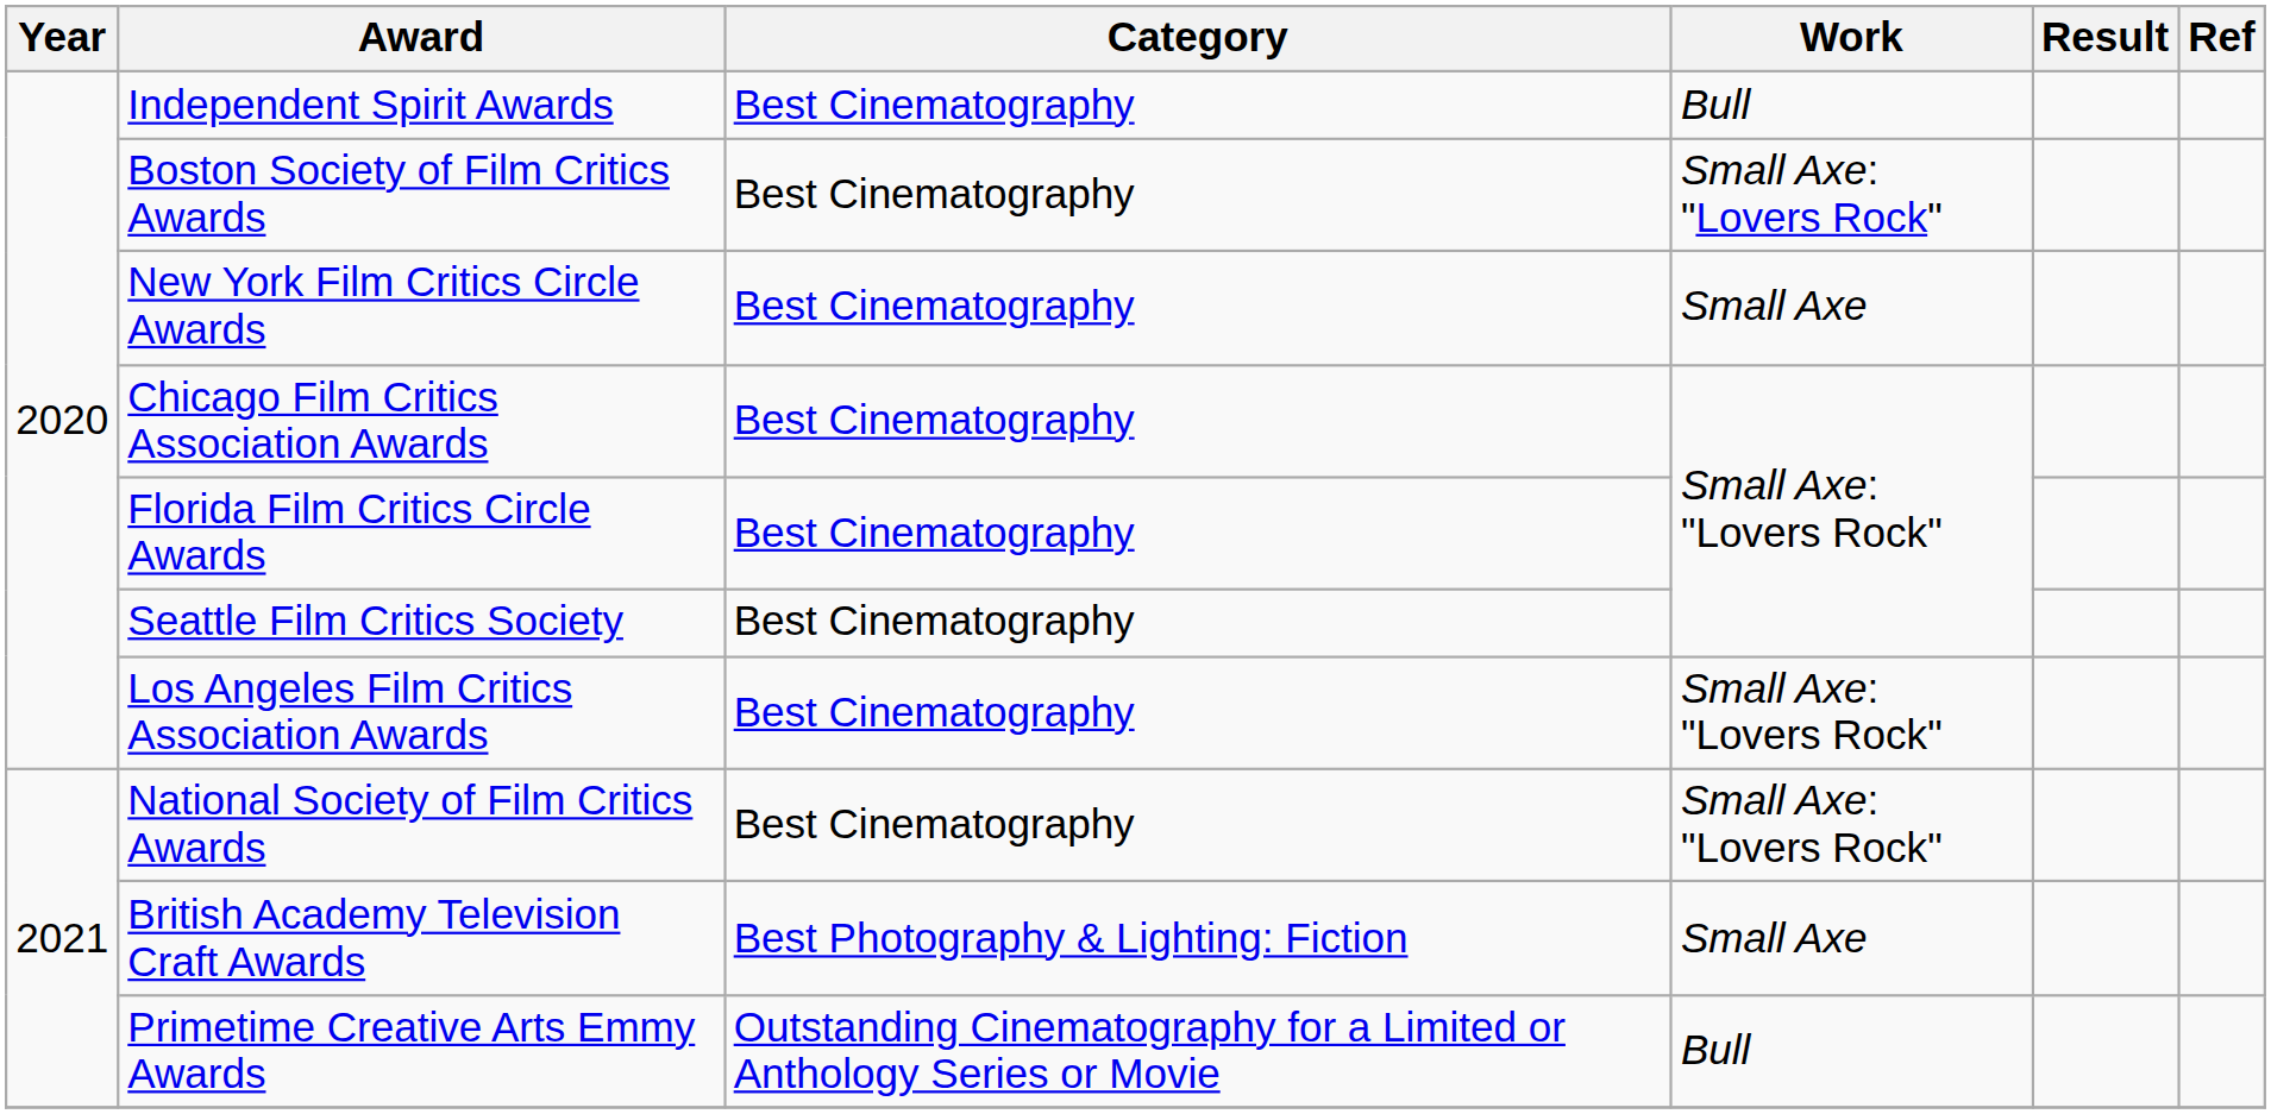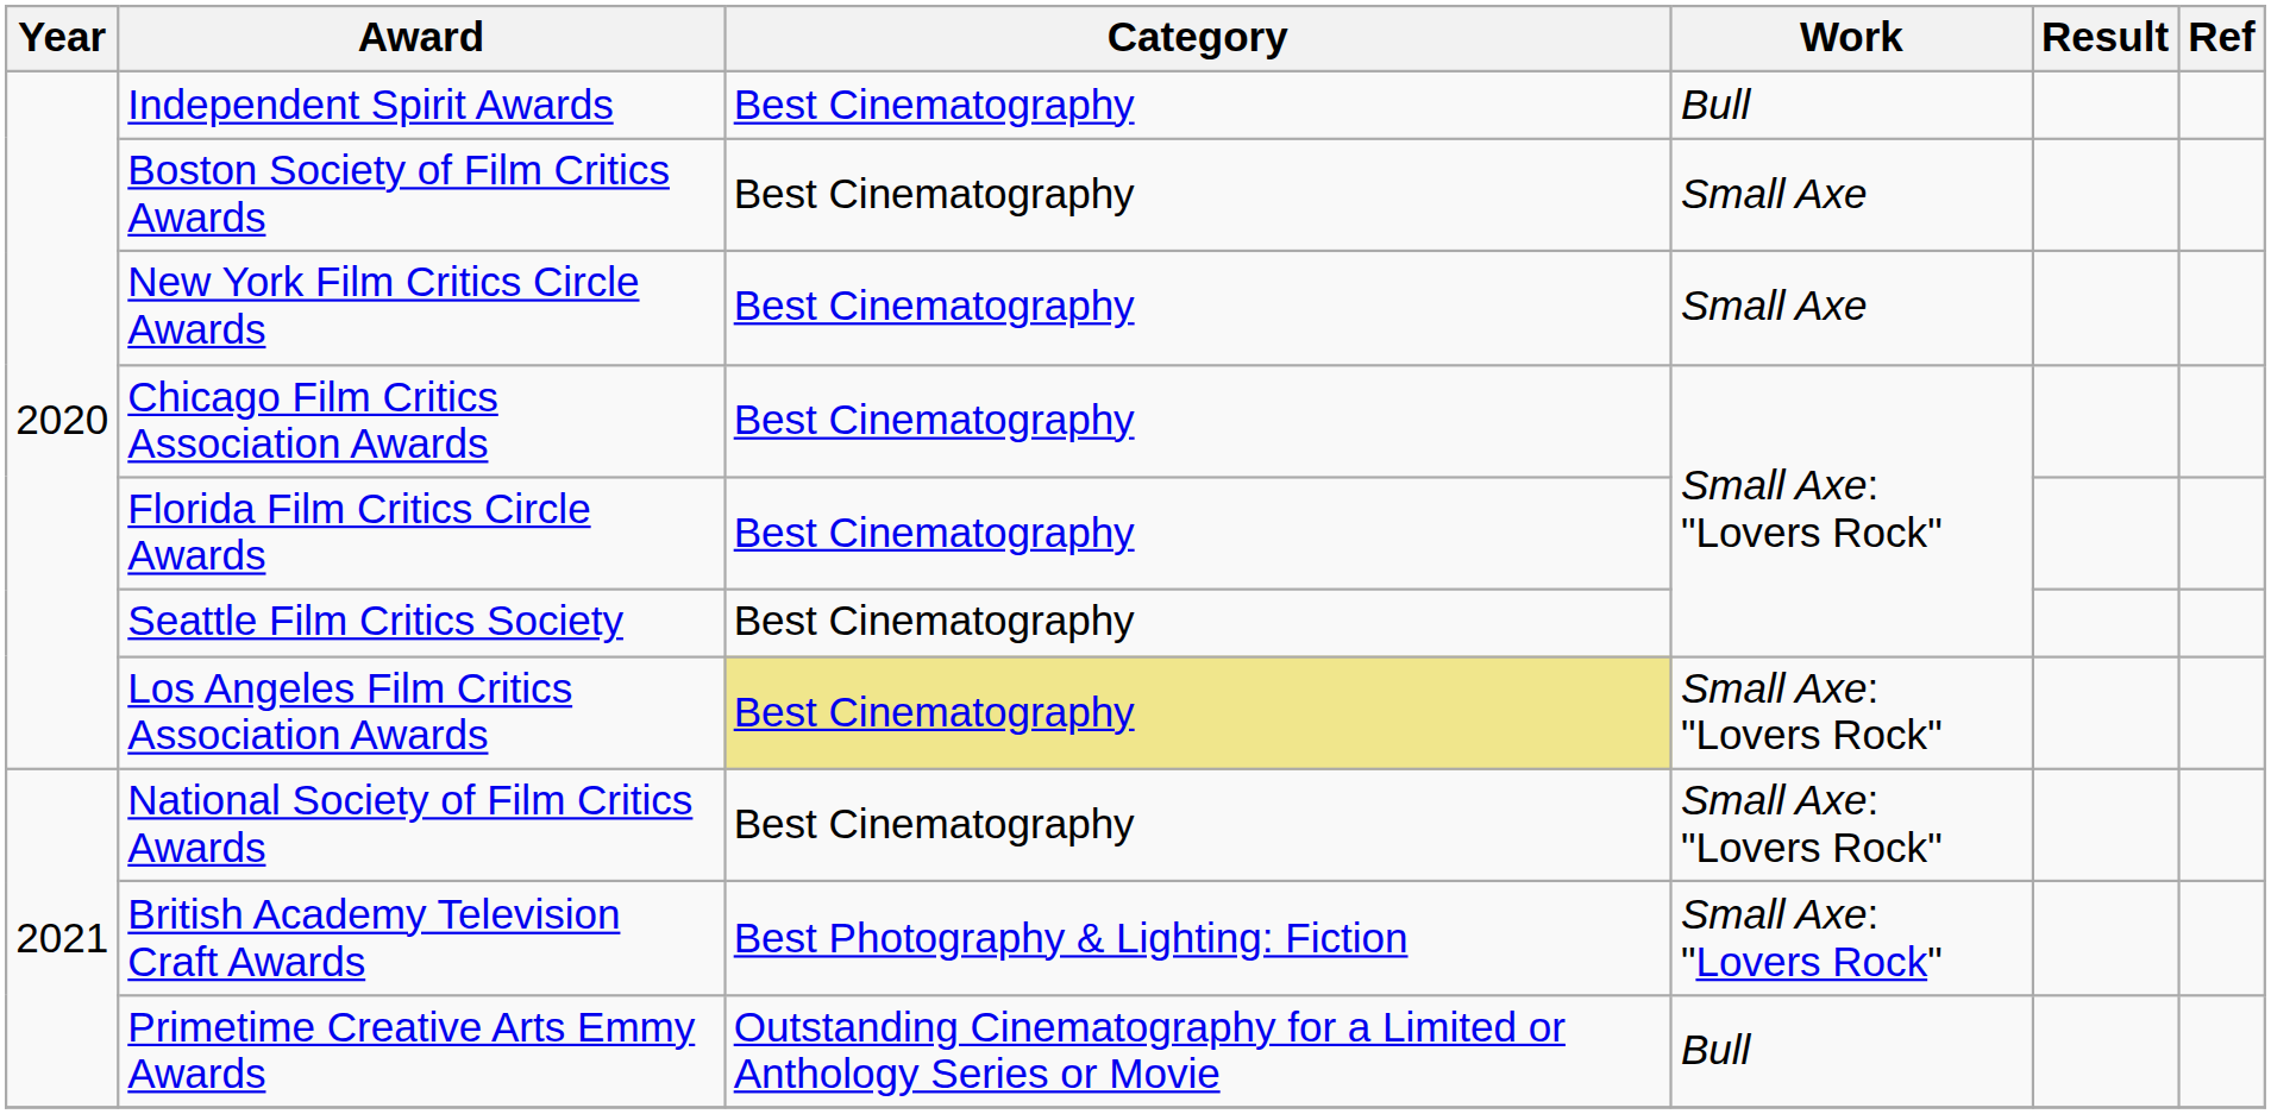Boston Society of Film Critics Awards | Work: Small Axe: "Lovers Rock" -> Small Axe
Los Angeles Film Critics Association Awards | Category: no background -> khaki background
British Academy Television Craft Awards | Work: Small Axe -> Small Axe: "Lovers Rock"
